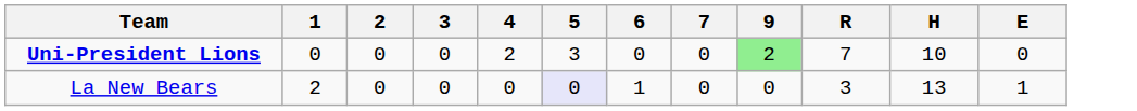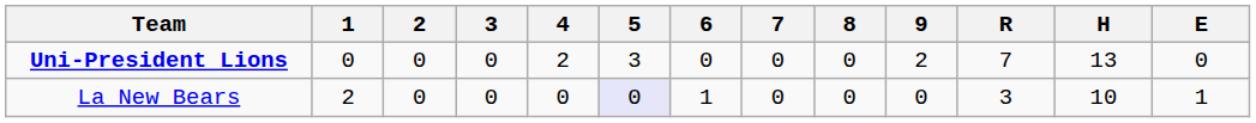+ column: 8 | 0 | 0
Uni-President Lions | 9: lightgreen background -> no background
Uni-President Lions | H: 10 -> 13
La New Bears | H: 13 -> 10
